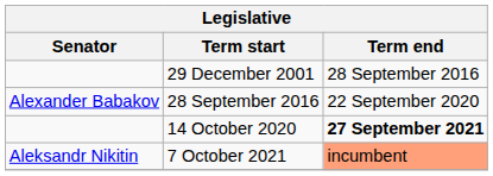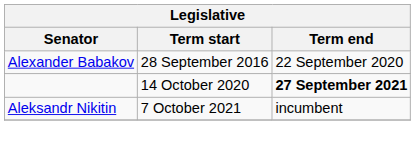- row: 29 December 2001 | 28 September 2016
7 October 2021 | Term end: lightsalmon background -> no background
